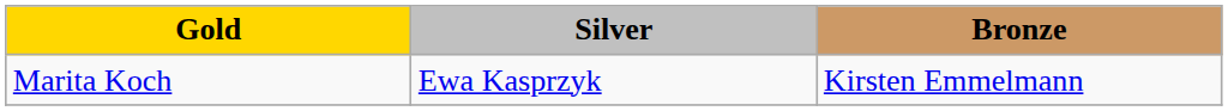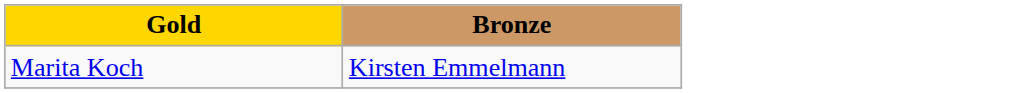- column: Silver | Ewa Kasprzyk
